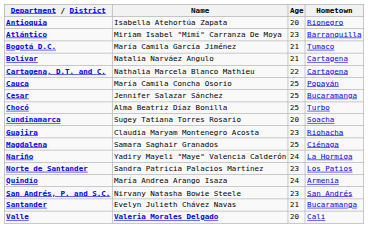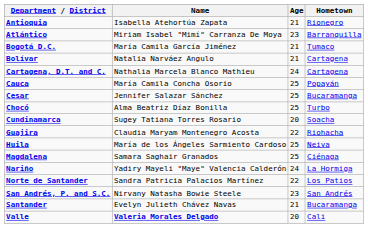Antioquia | Age: 20 -> 21
Cartagena, D.T. and C. | Age: 22 -> 24
Guajira | Age: 23 -> 22
+ row: Huila | María de los Ángeles Sarmiento Cardoso | 25 | Neiva
Norte de Santander | Age: 23 -> 22
- row: Quindío | María Andrea Arango Isaza | 24 | Armenia
